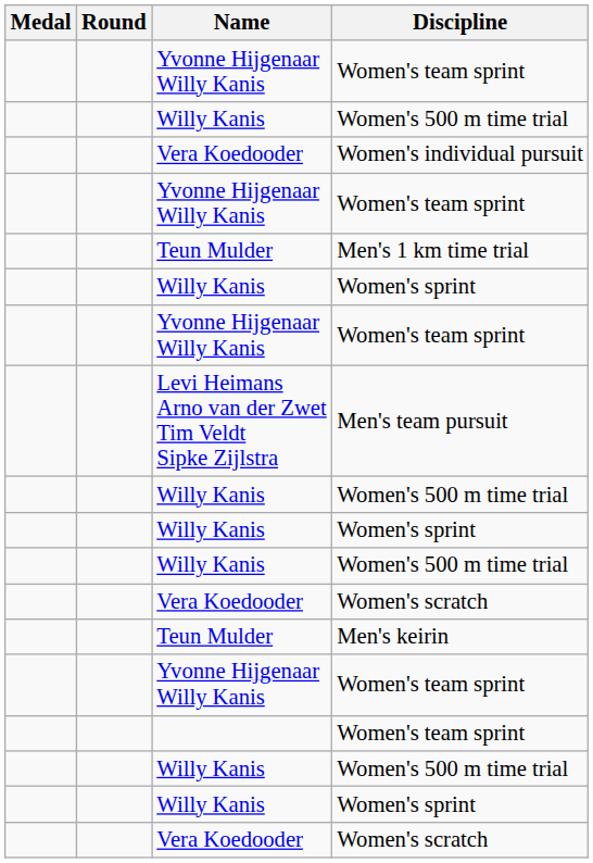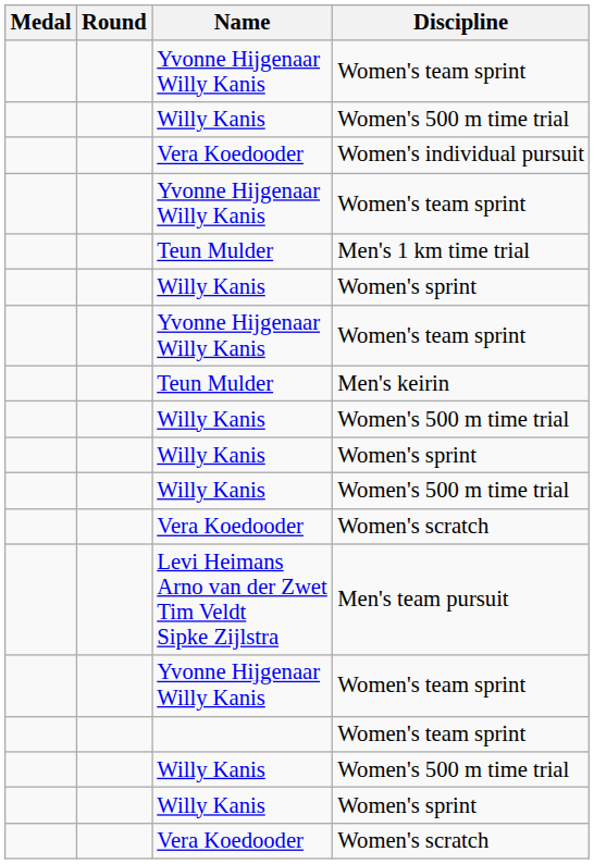rows swapped: Men's keirin <-> Men's team pursuit
